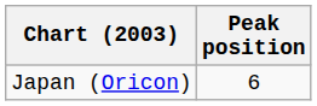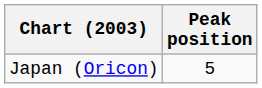Japan (Oricon) | Peak position: 6 -> 5
